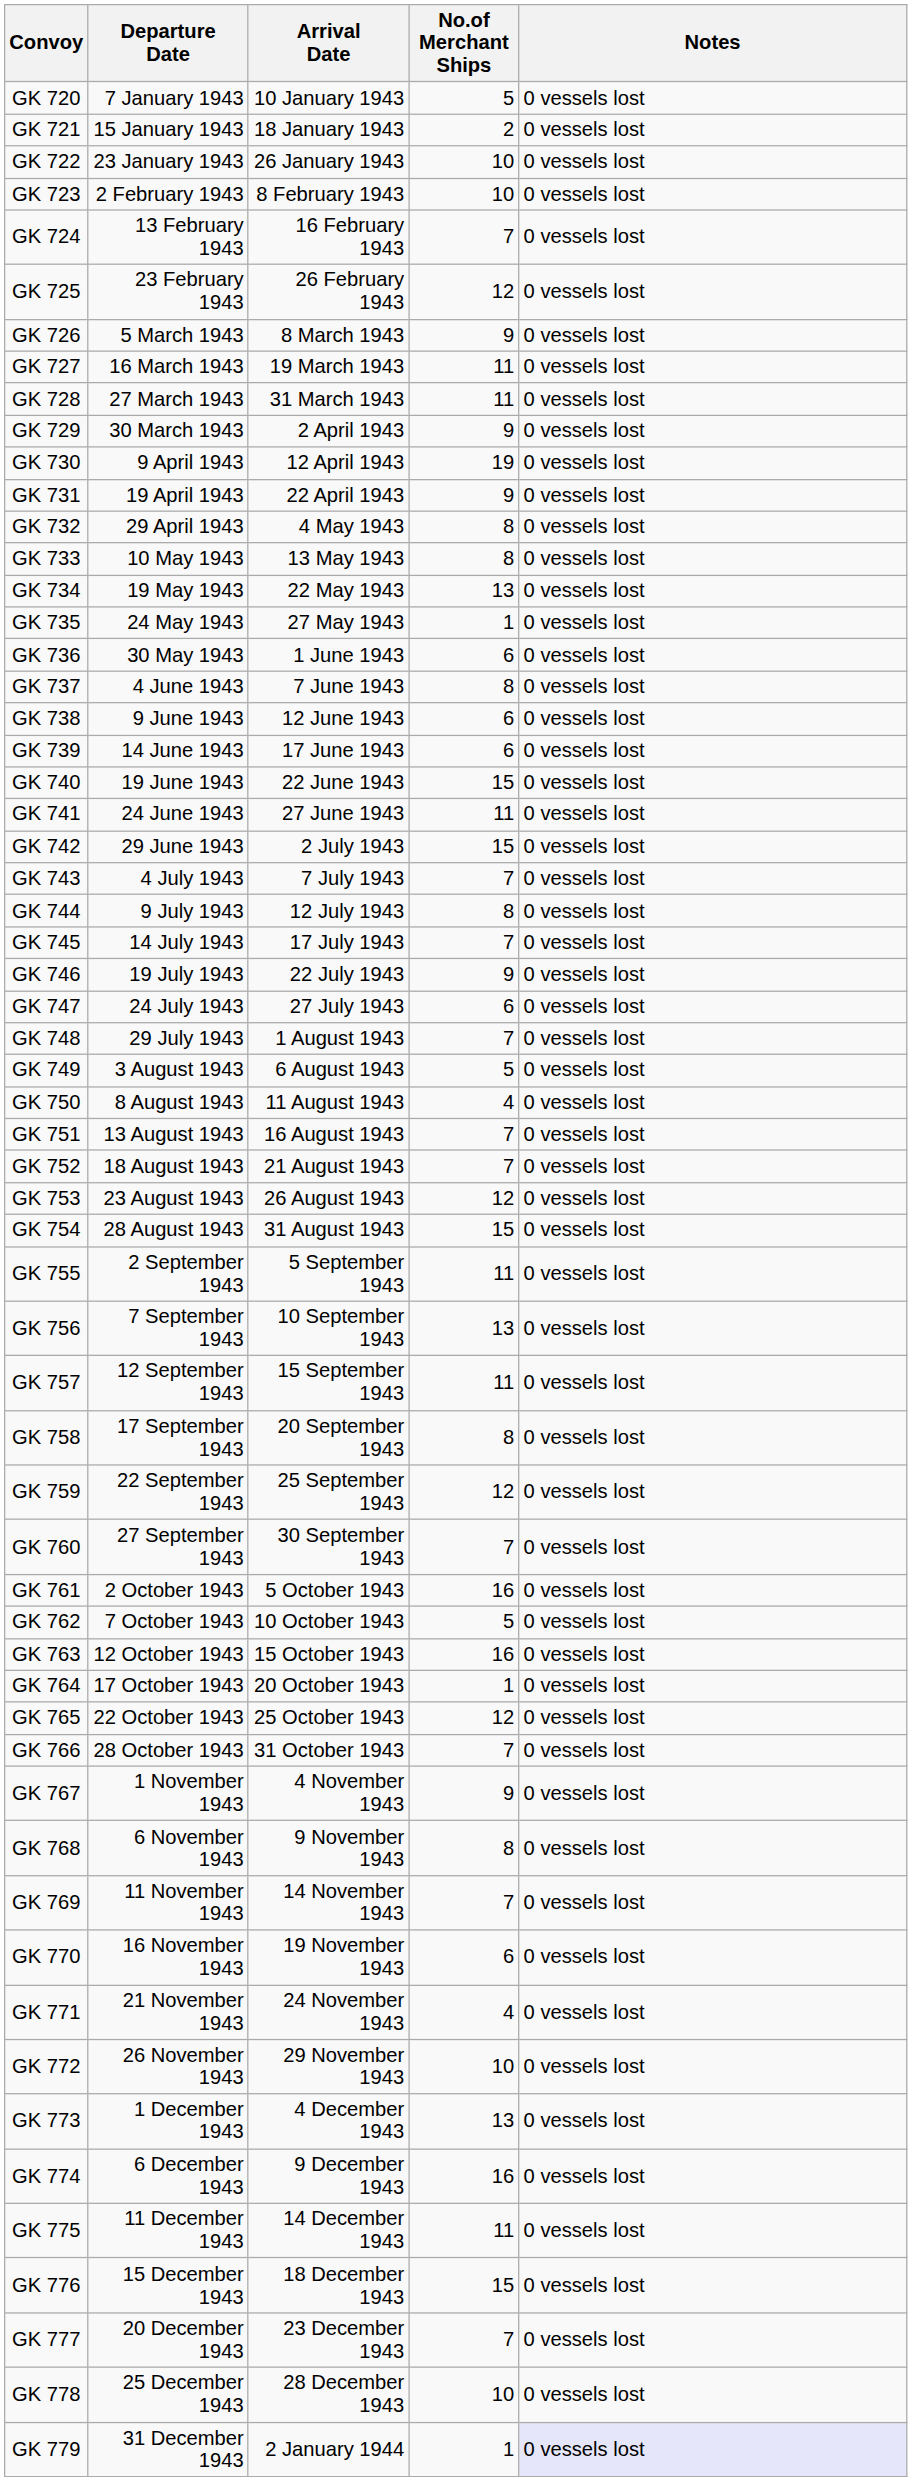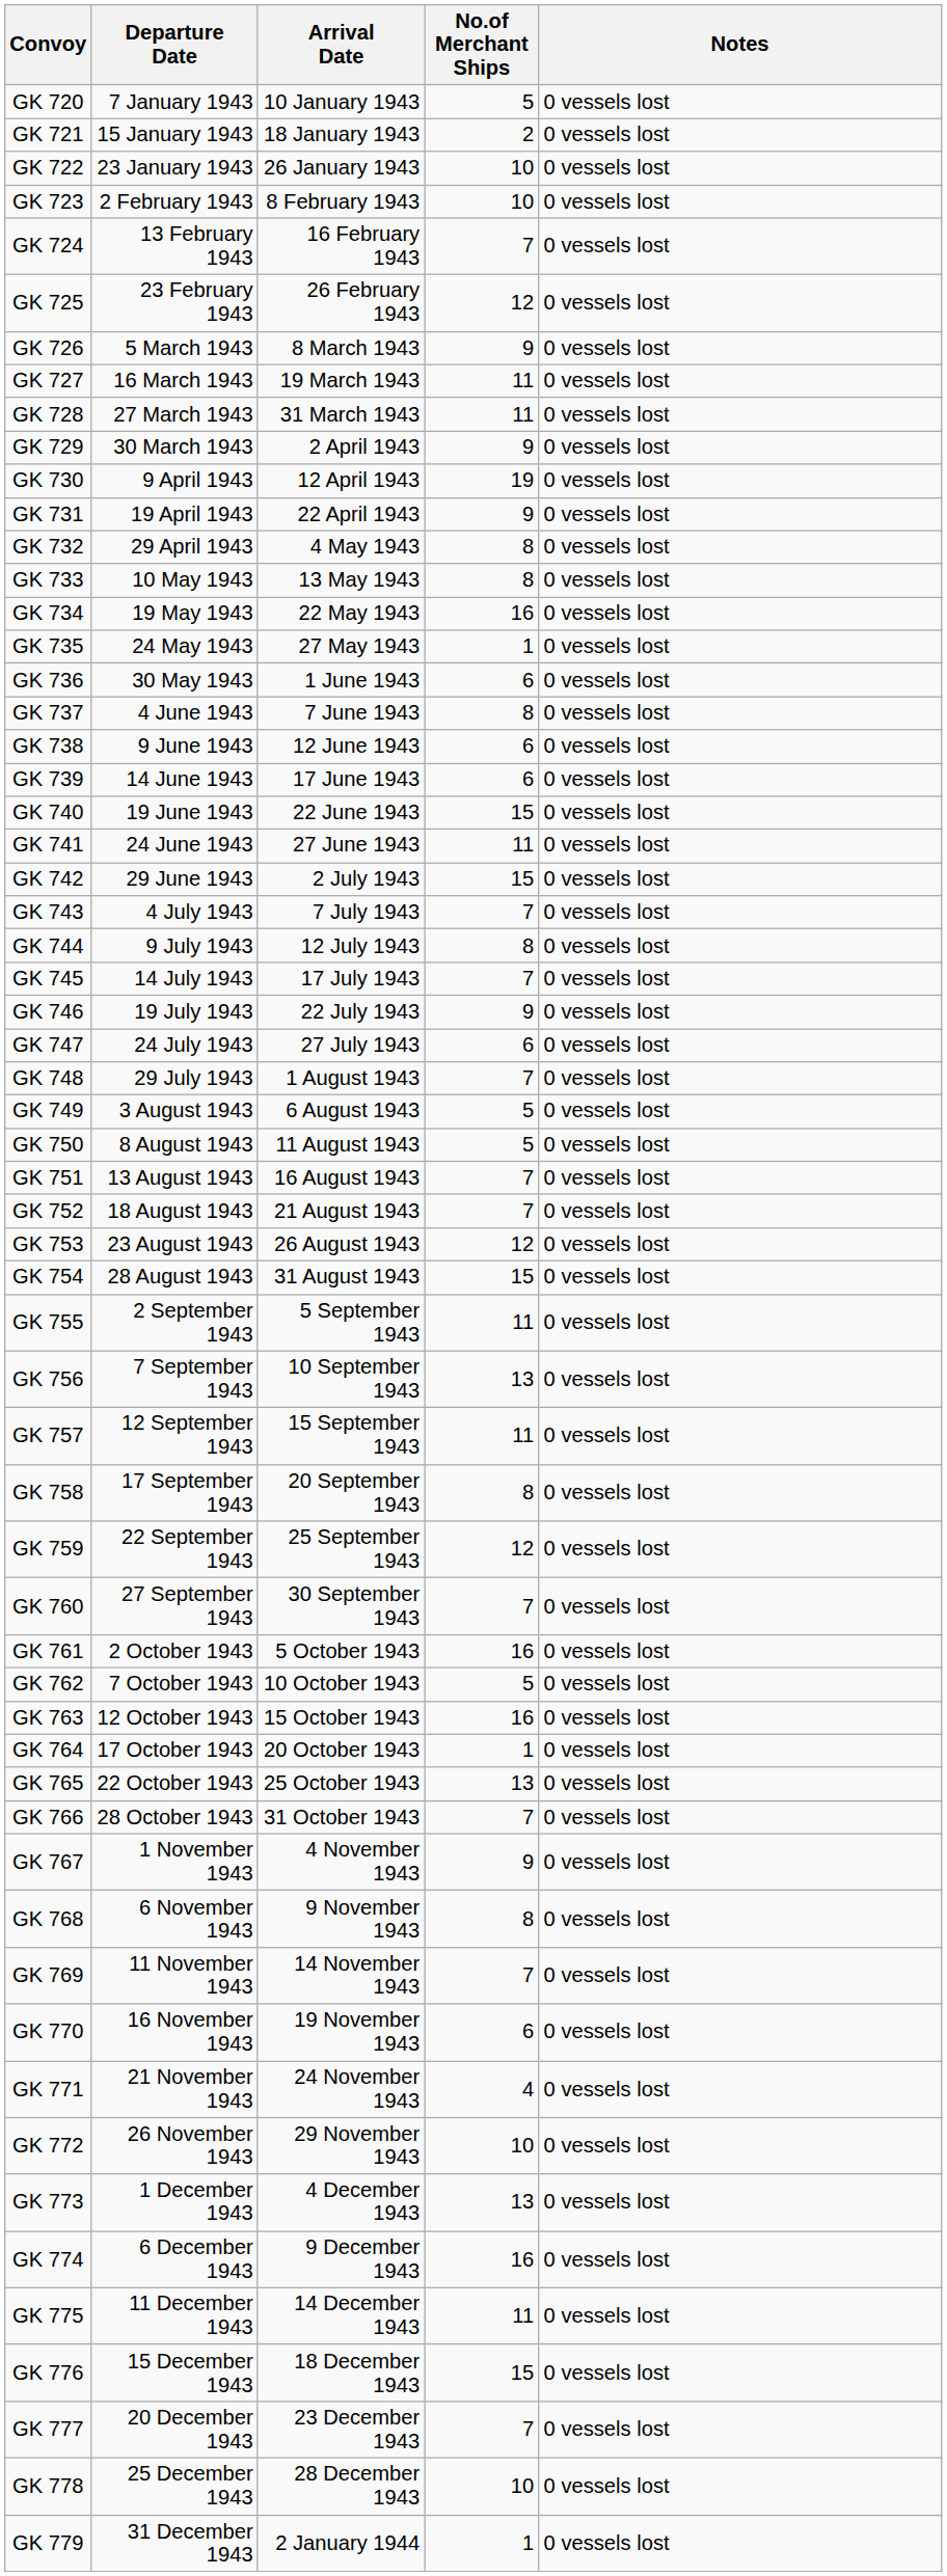GK 734 | No.of Merchant Ships: 13 -> 16
GK 750 | No.of Merchant Ships: 4 -> 5
GK 765 | No.of Merchant Ships: 12 -> 13
GK 779 | Notes: lavender background -> no background
